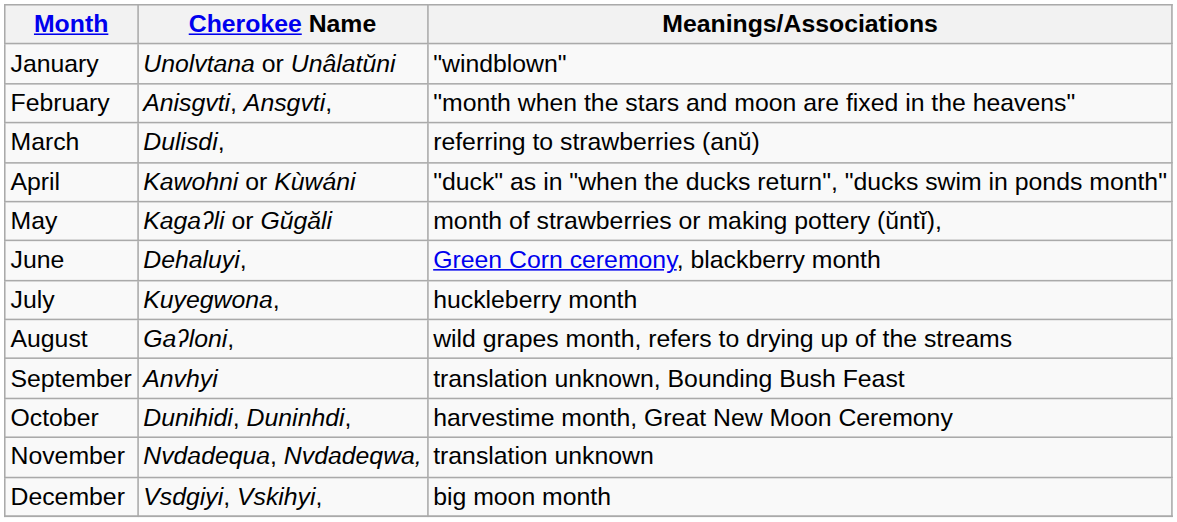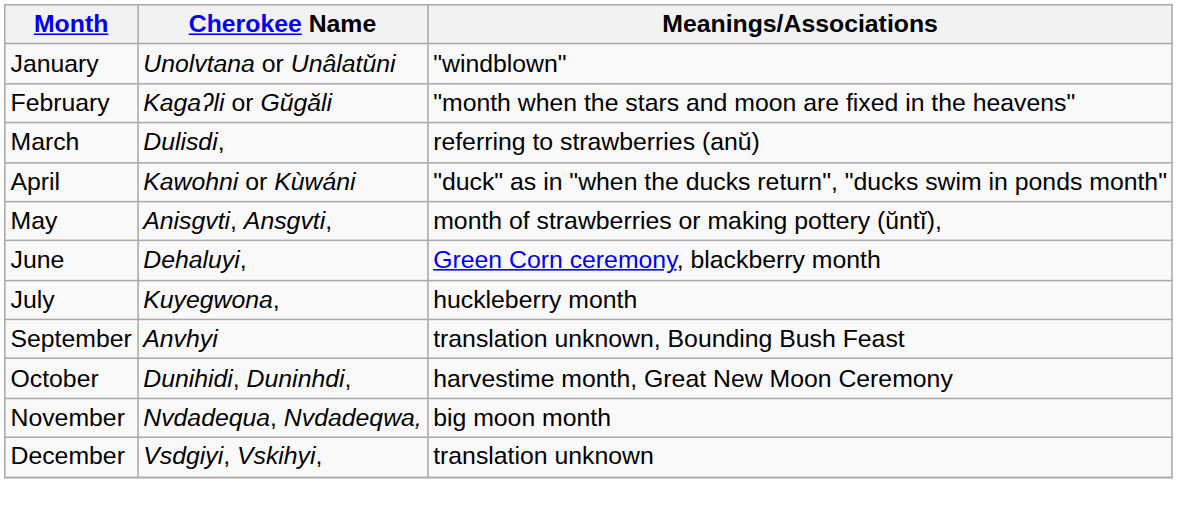February | Cherokee Name: Anisgvti, Ansgvti, -> Kagaʔli or Gŭgăli
May | Cherokee Name: Kagaʔli or Gŭgăli -> Anisgvti, Ansgvti,
- row: August | Gaʔloni, | wild grapes month, refers to drying up of the streams
November | Meanings/Associations: translation unknown -> big moon month
December | Meanings/Associations: big moon month -> translation unknown
